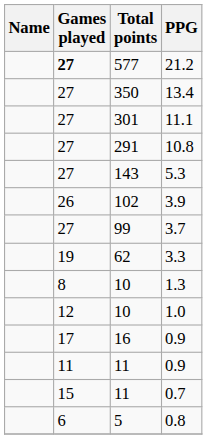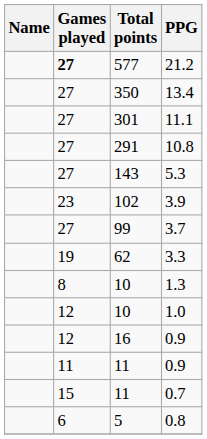3.9 | Games played: 26 -> 23
16 / 0.9 | Games played: 17 -> 12
